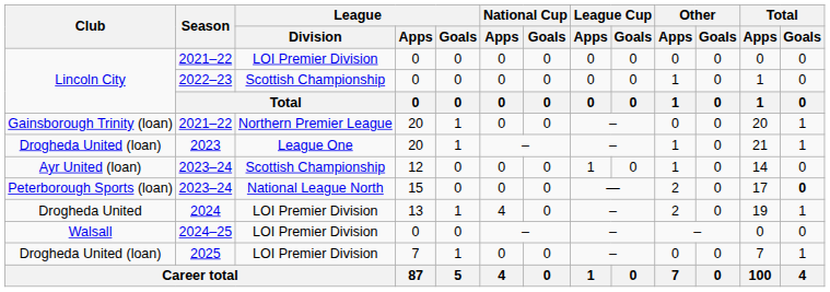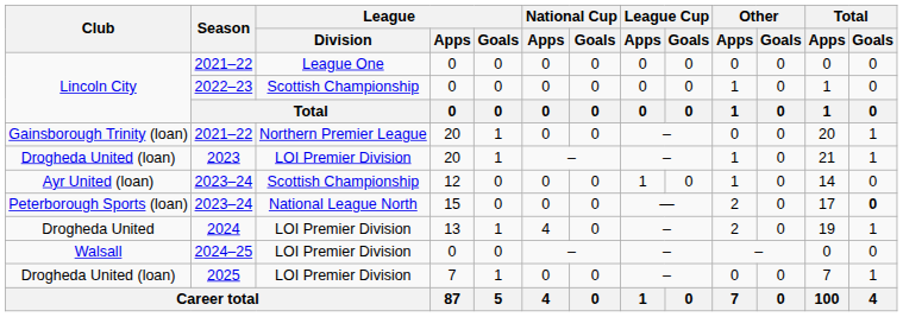Lincoln City / 2021–22 | League / Division: LOI Premier Division -> League One
Drogheda United (loan) / 2023 | League / Division: League One -> LOI Premier Division
